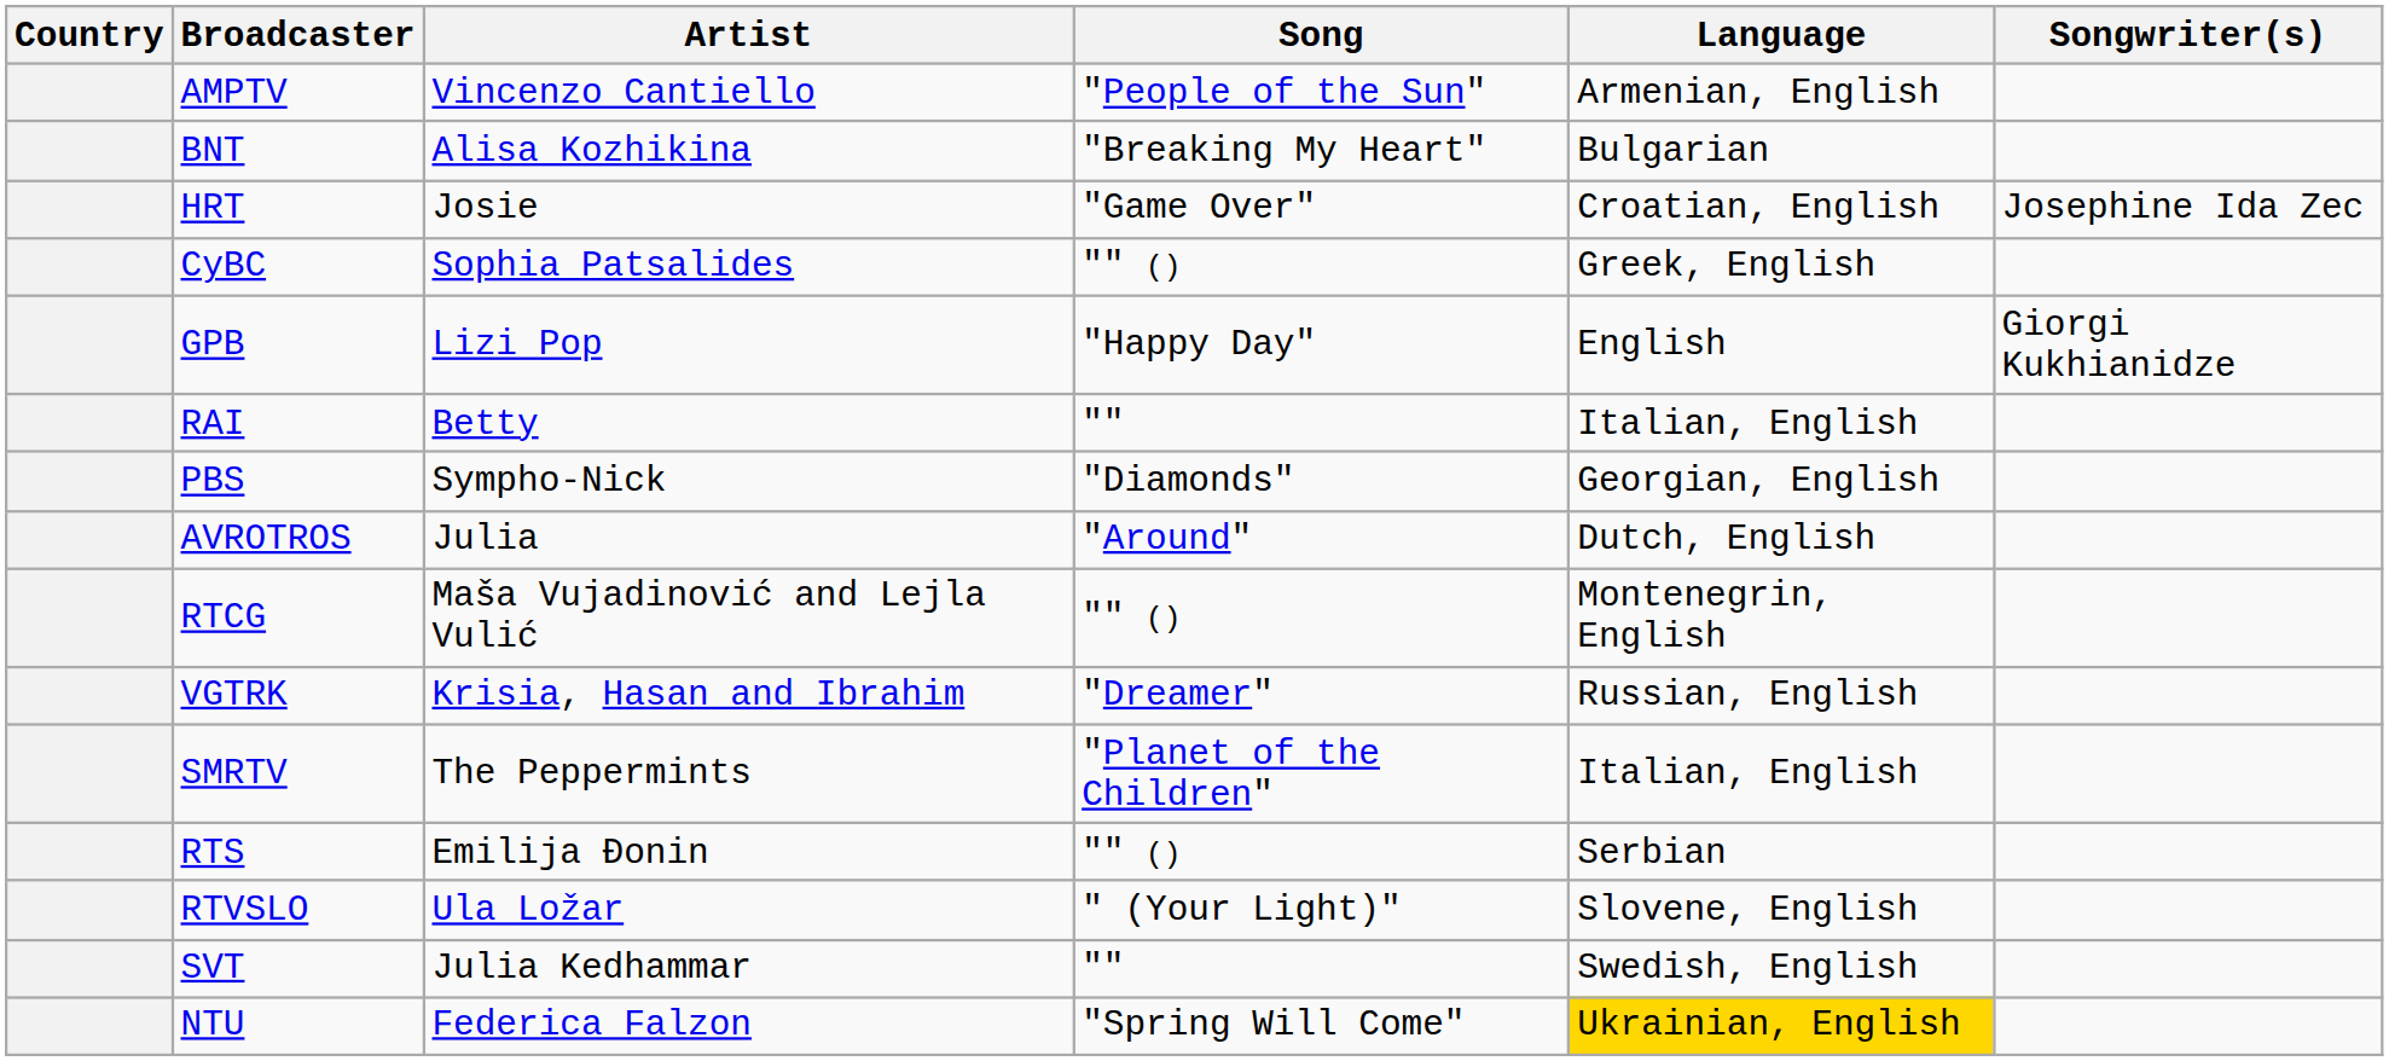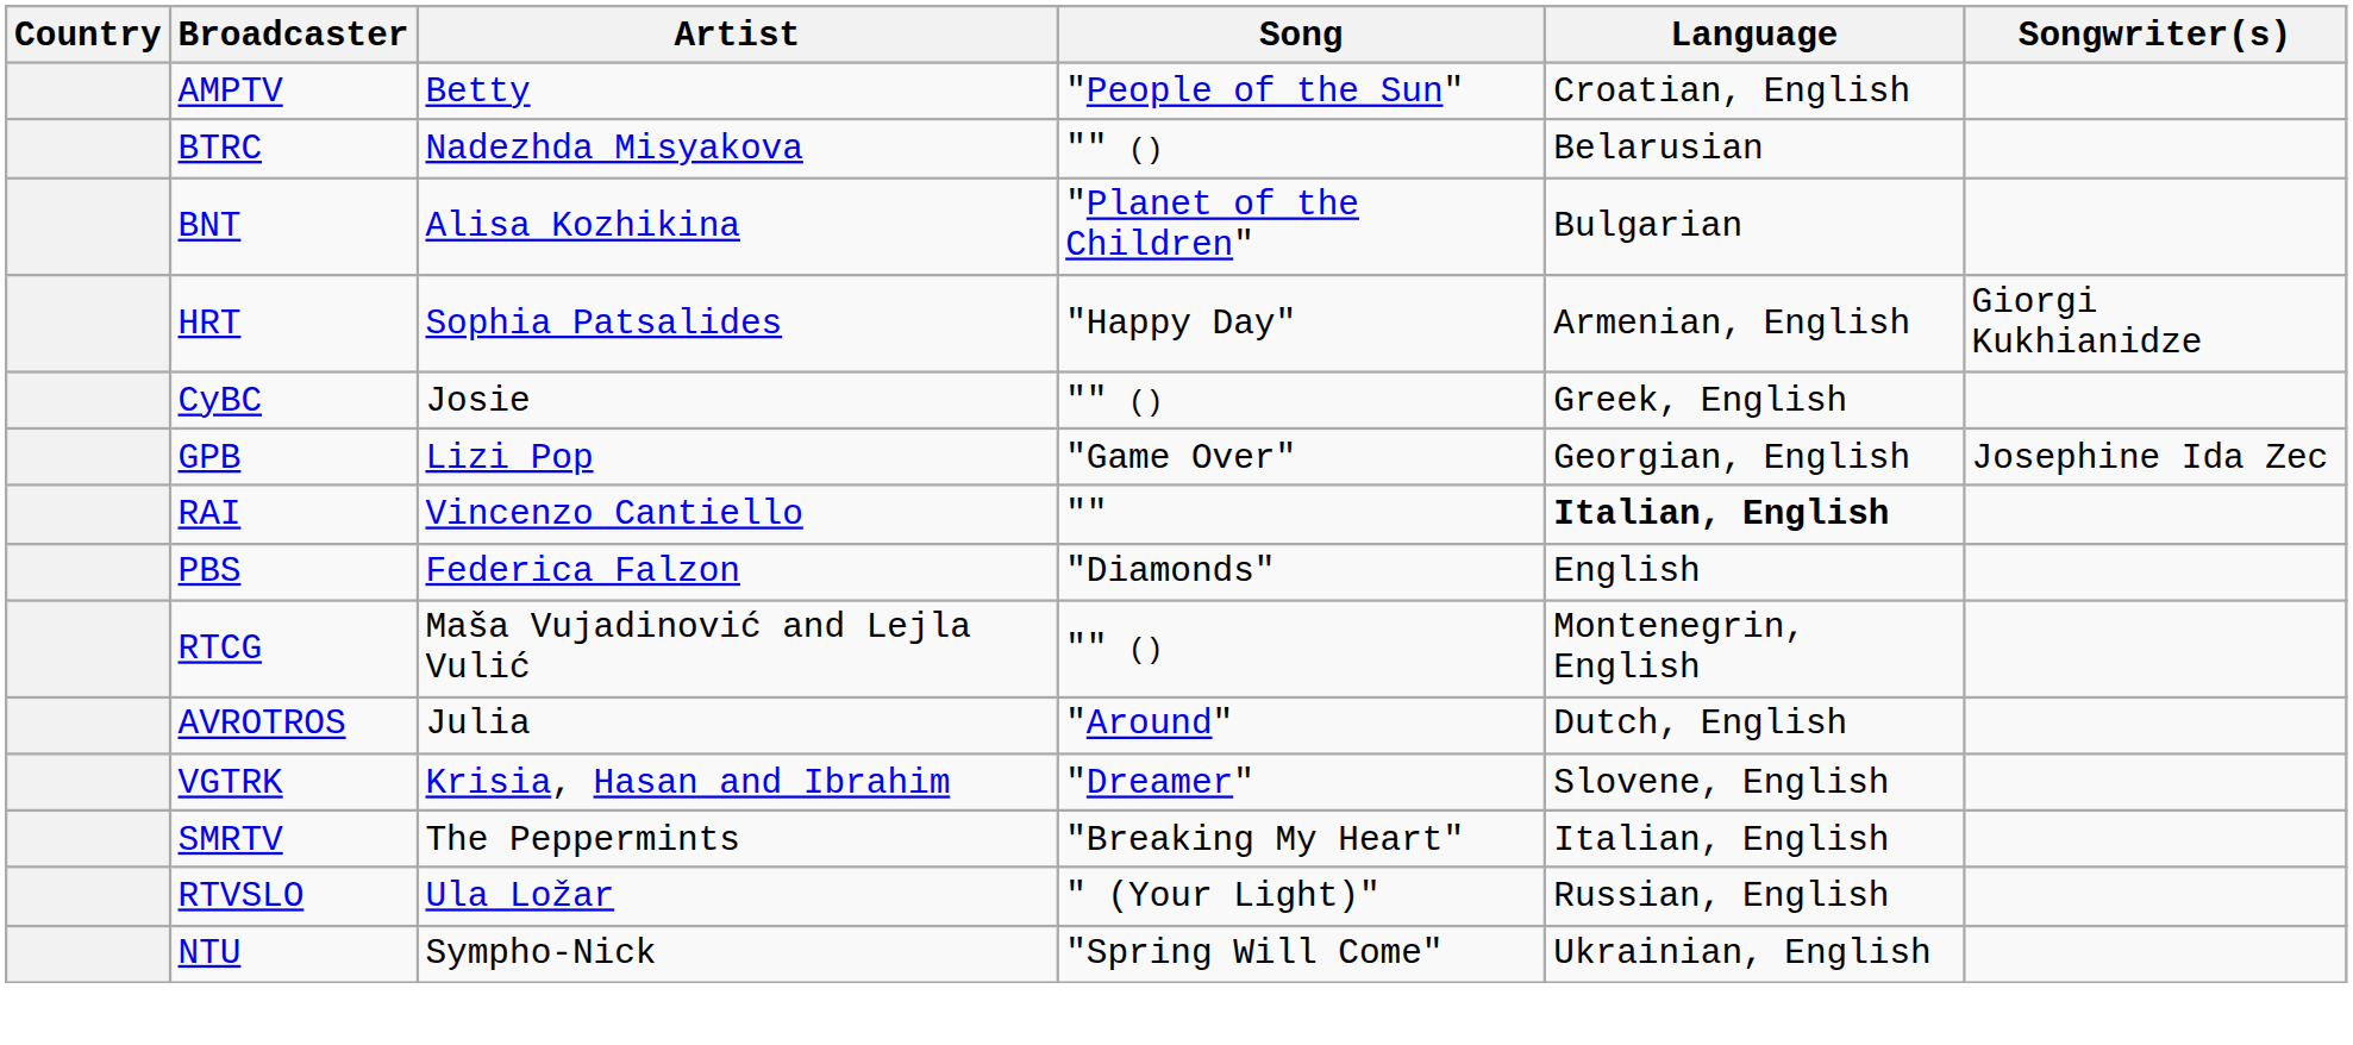AMPTV | Artist: Vincenzo Cantiello -> Betty
AMPTV | Language: Armenian, English -> Croatian, English
+ row: BTRC | Nadezhda Misyakova | "" () | Belarusian
BNT | Song: "Breaking My Heart" -> "Planet of the Children"
HRT | Artist: Josie -> Sophia Patsalides
HRT | Song: "Game Over" -> "Happy Day"
HRT | Language: Croatian, English -> Armenian, English
HRT | Songwriter(s): Josephine Ida Zec -> Giorgi Kukhianidze
CyBC | Artist: Sophia Patsalides -> Josie
GPB | Song: "Happy Day" -> "Game Over"
GPB | Language: English -> Georgian, English
GPB | Songwriter(s): Giorgi Kukhianidze -> Josephine Ida Zec
RAI | Artist: Betty -> Vincenzo Cantiello
RAI | Language: normal -> bold
PBS | Artist: Sympho-Nick -> Federica Falzon
PBS | Language: Georgian, English -> English
rows swapped: RTCG <-> AVROTROS
VGTRK | Language: Russian, English -> Slovene, English
SMRTV | Song: "Planet of the Children" -> "Breaking My Heart"
- row: RTS | Emilija Đonin | "" () | Serbian
RTVSLO | Language: Slovene, English -> Russian, English
- row: SVT | Julia Kedhammar | "" | Swedish, English
NTU | Artist: Federica Falzon -> Sympho-Nick
NTU | Language: gold background -> no background
